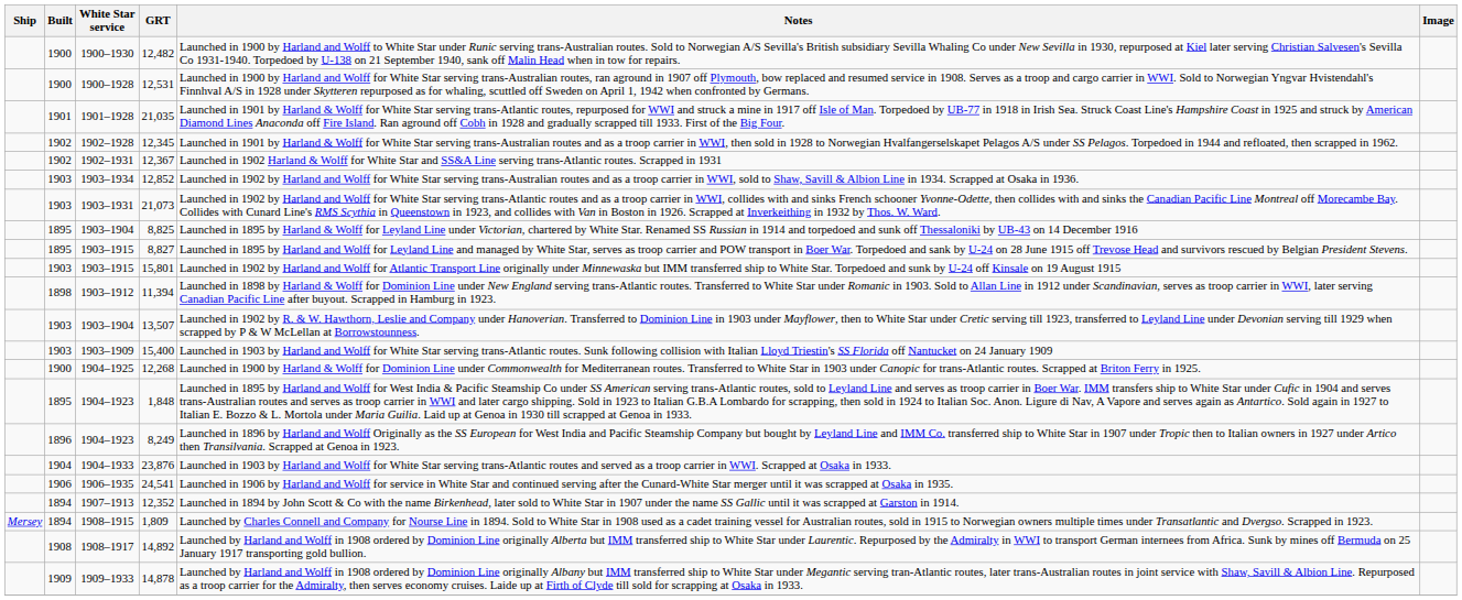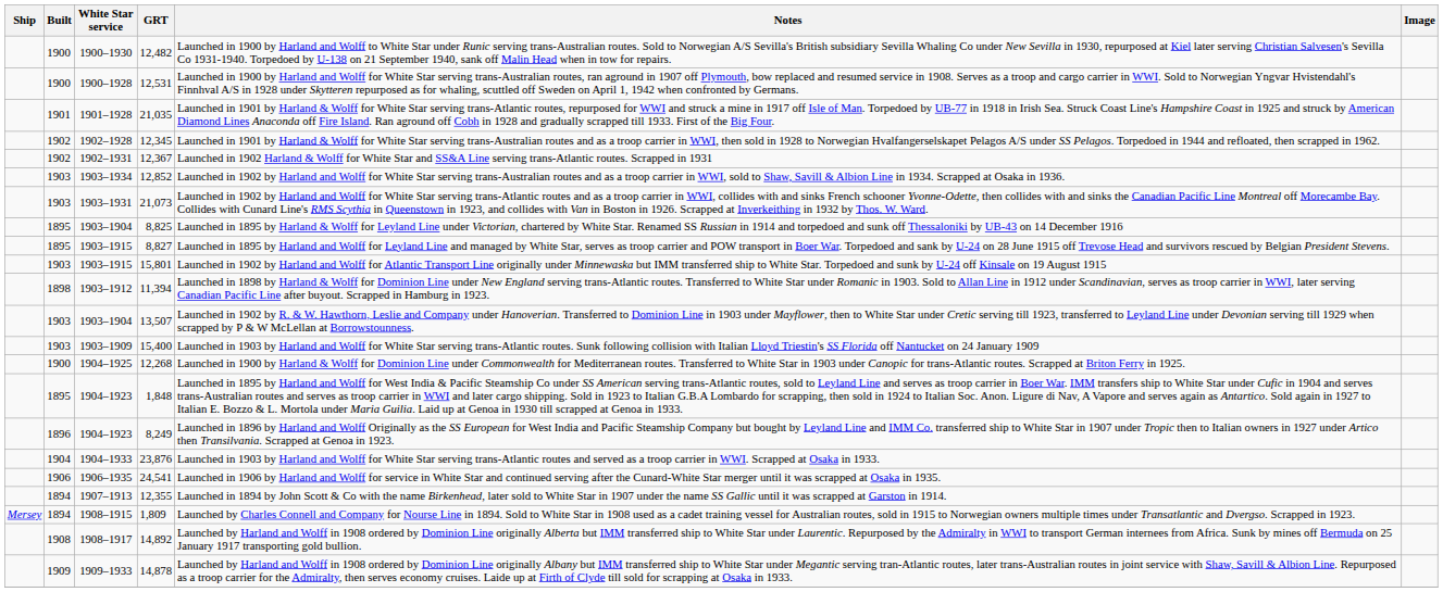1907–1913 | GRT: 12,352 -> 12,355
